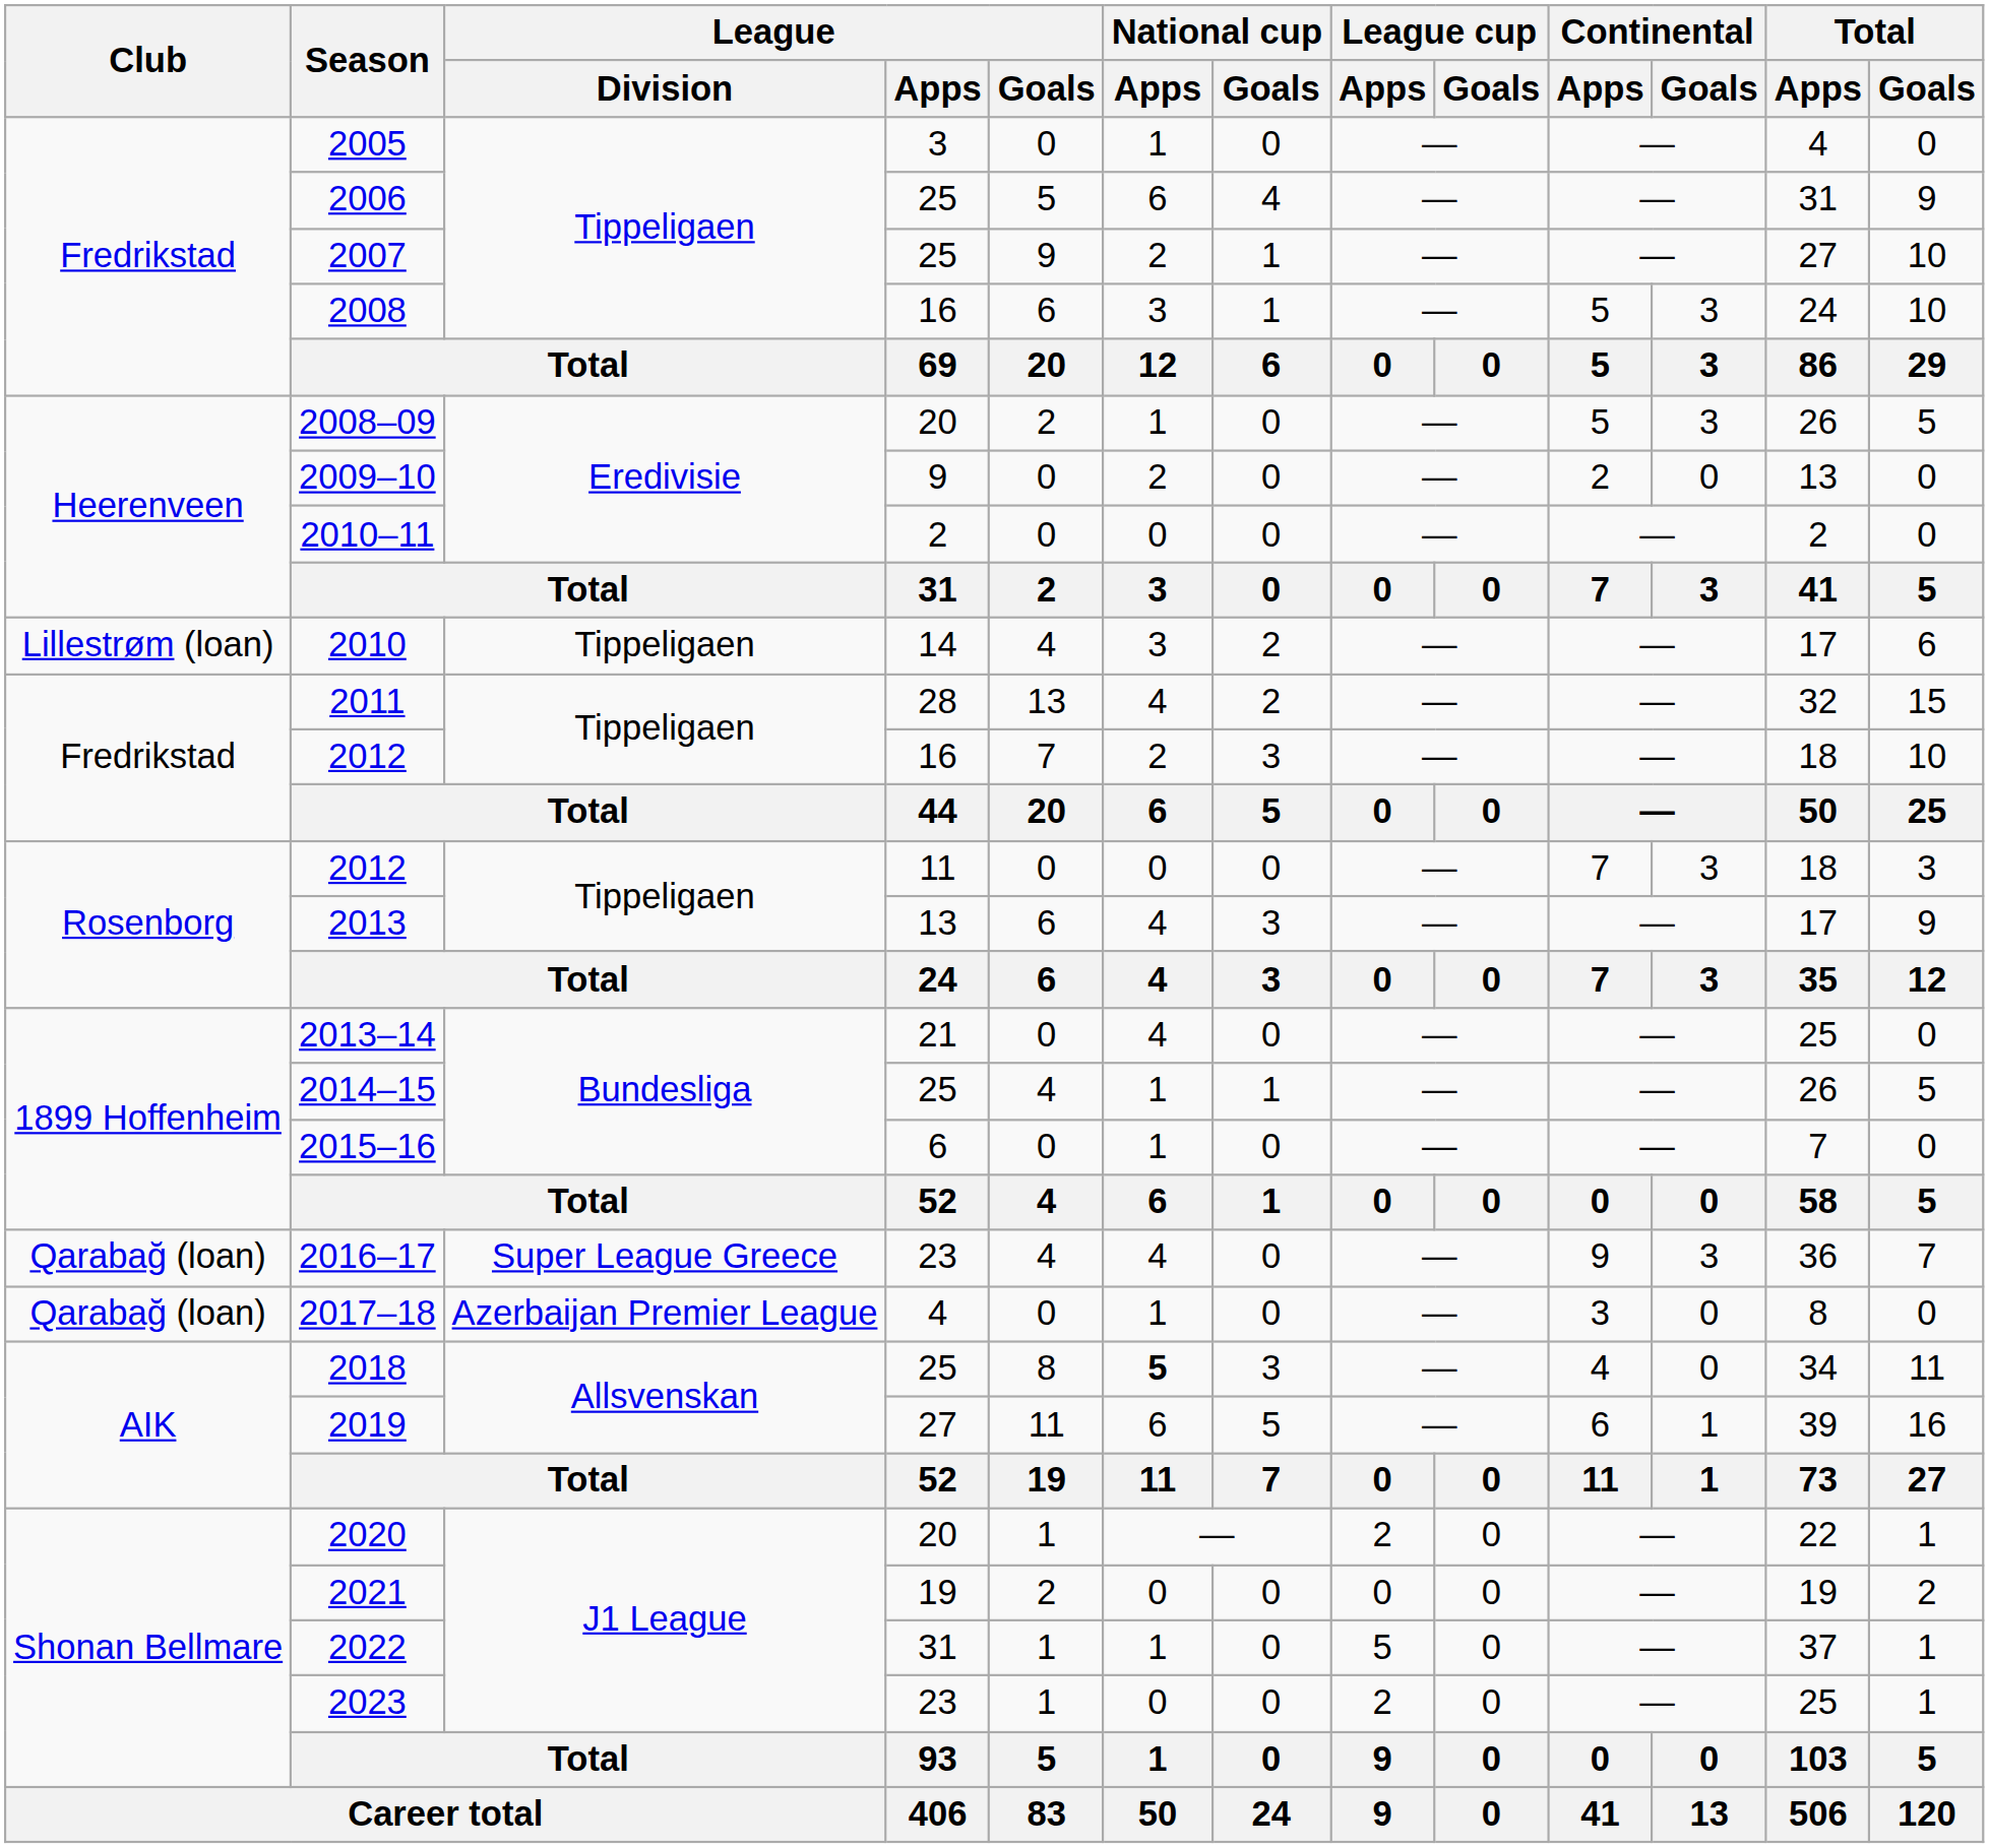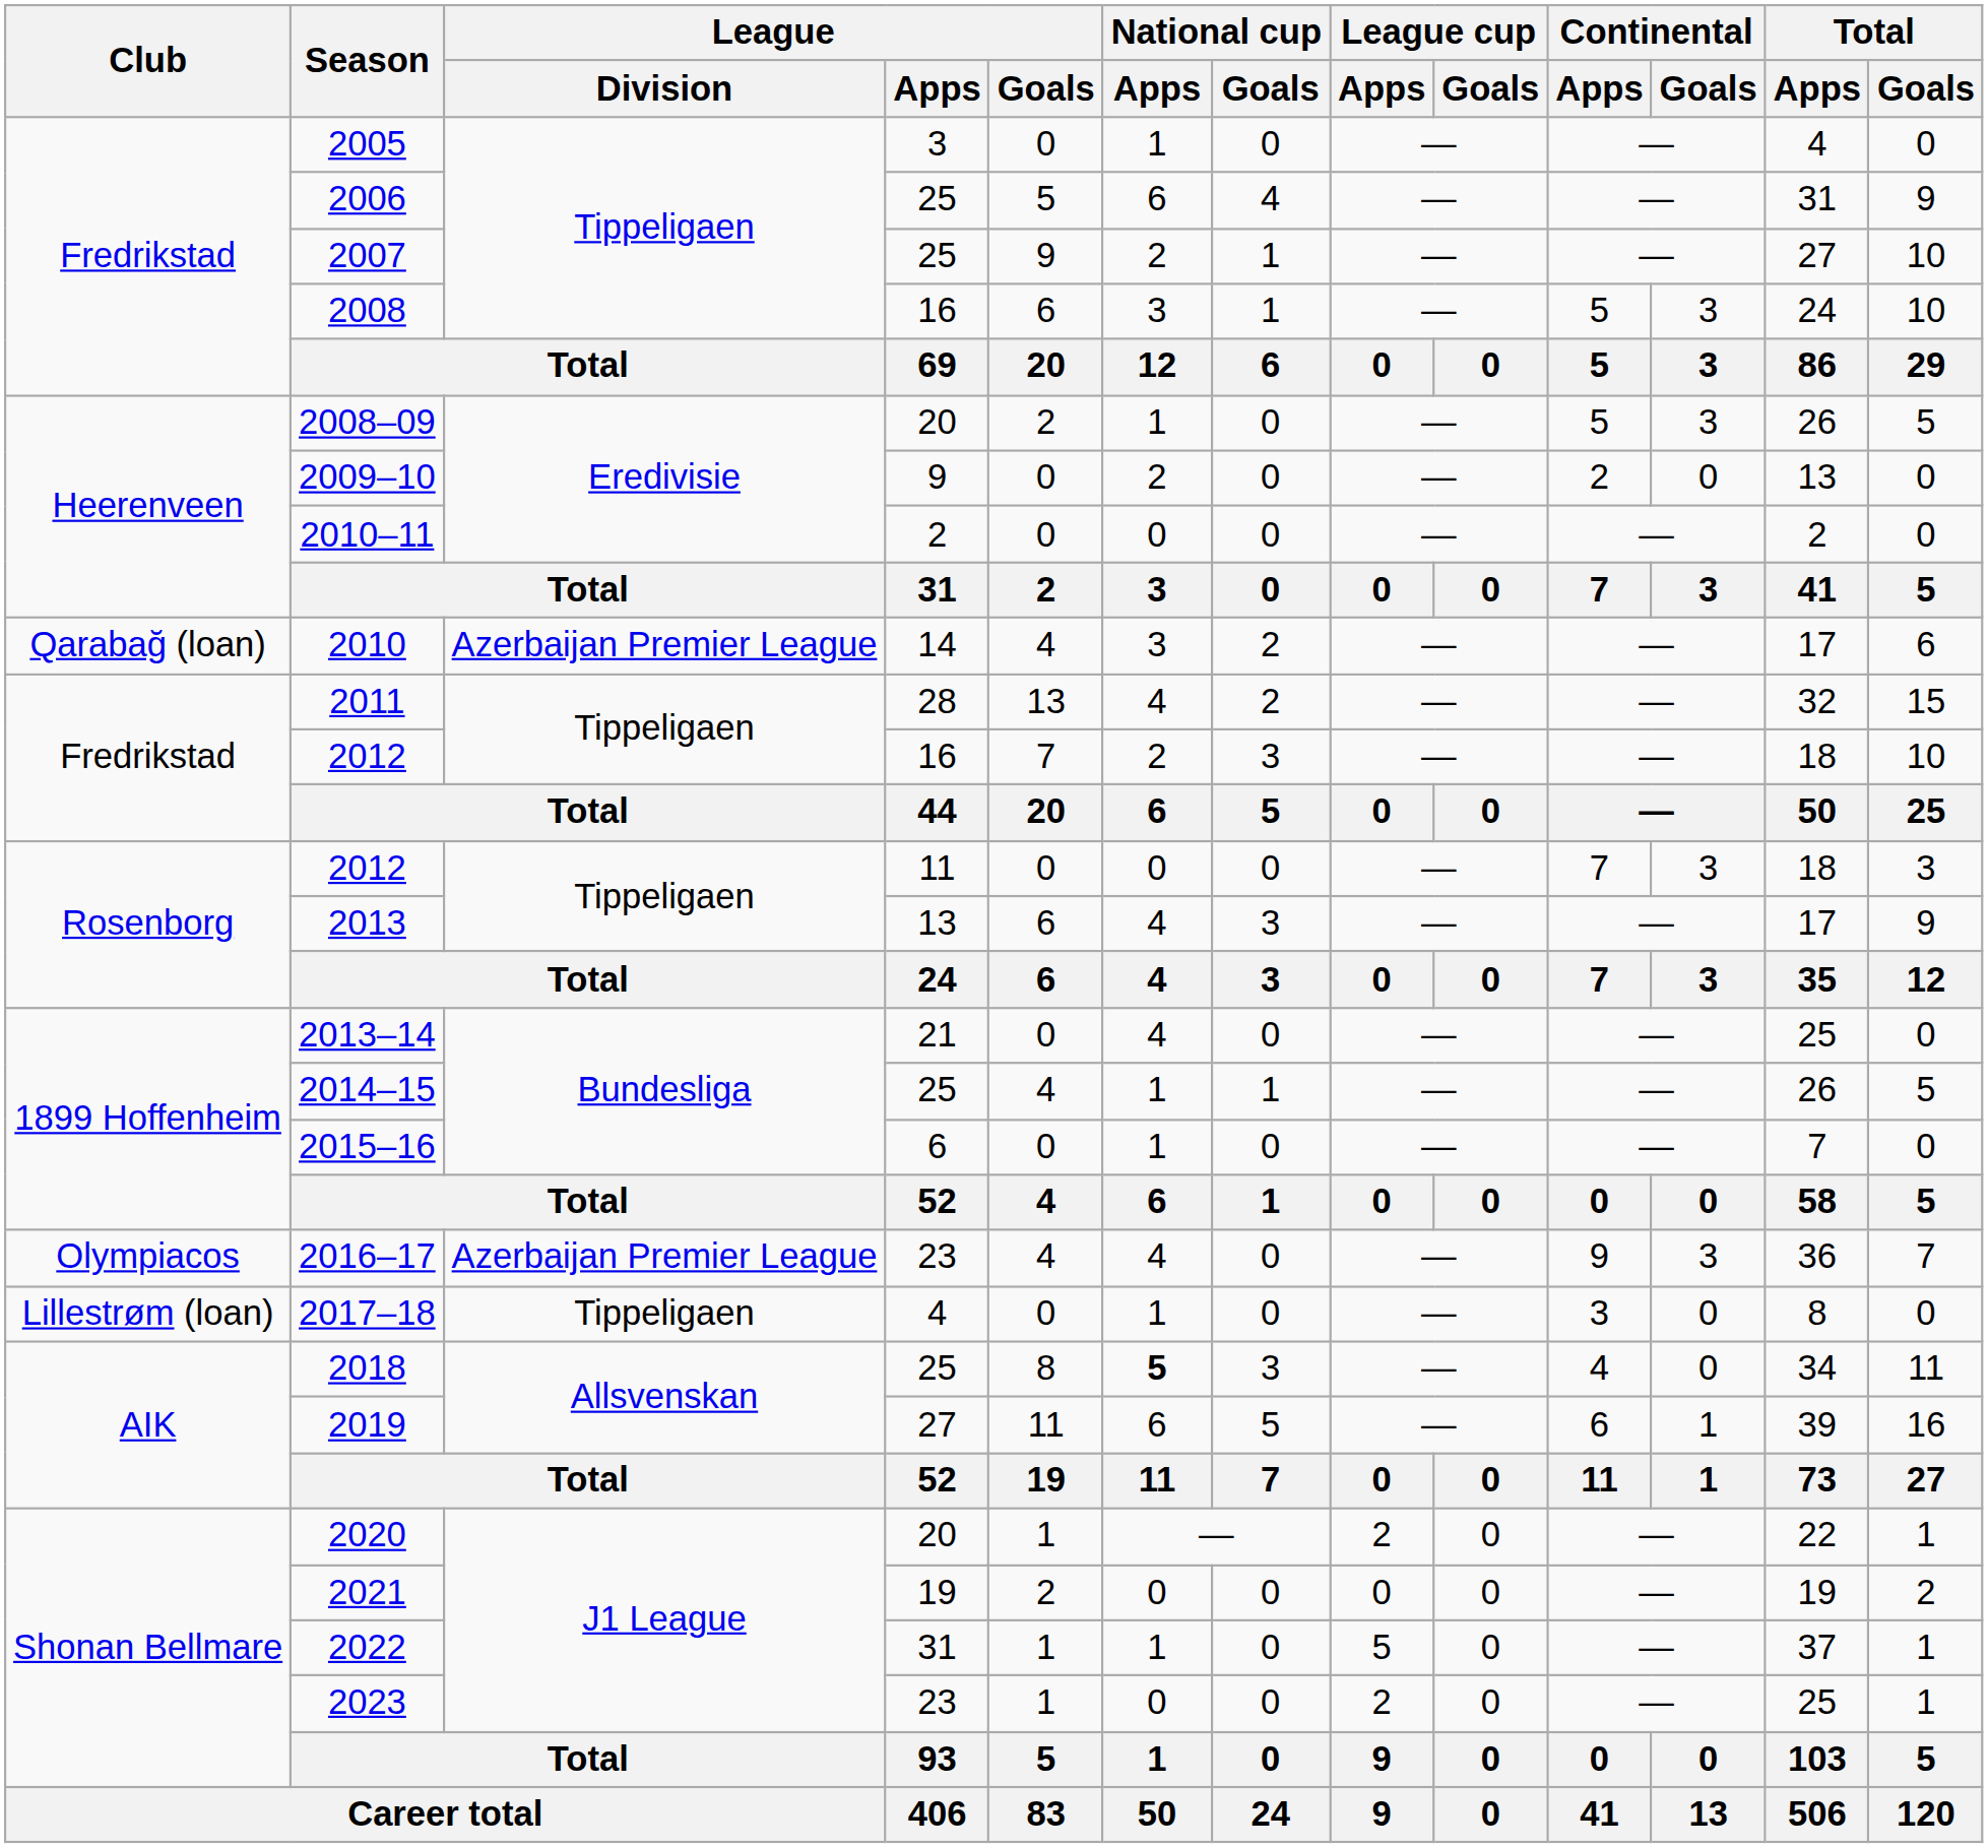2010 | Club: Lillestrøm (loan) -> Qarabağ (loan)
2010 | League / Division: Tippeligaen -> Azerbaijan Premier League
2016–17 | Club: Qarabağ (loan) -> Olympiacos
2016–17 | League / Division: Super League Greece -> Azerbaijan Premier League
2017–18 | Club: Qarabağ (loan) -> Lillestrøm (loan)
2017–18 | League / Division: Azerbaijan Premier League -> Tippeligaen
